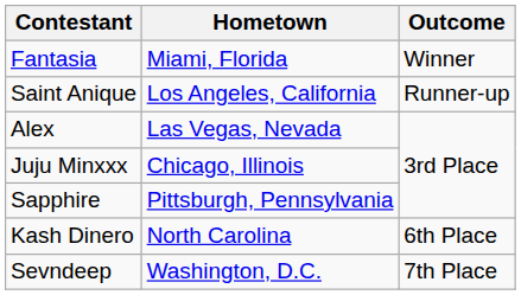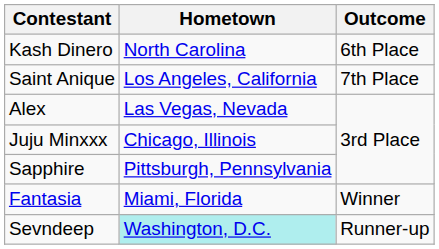rows swapped: Fantasia <-> Kash Dinero
Saint Anique | Outcome: Runner-up -> 7th Place
Sevndeep | Hometown: no background -> paleturquoise background
Sevndeep | Outcome: 7th Place -> Runner-up
